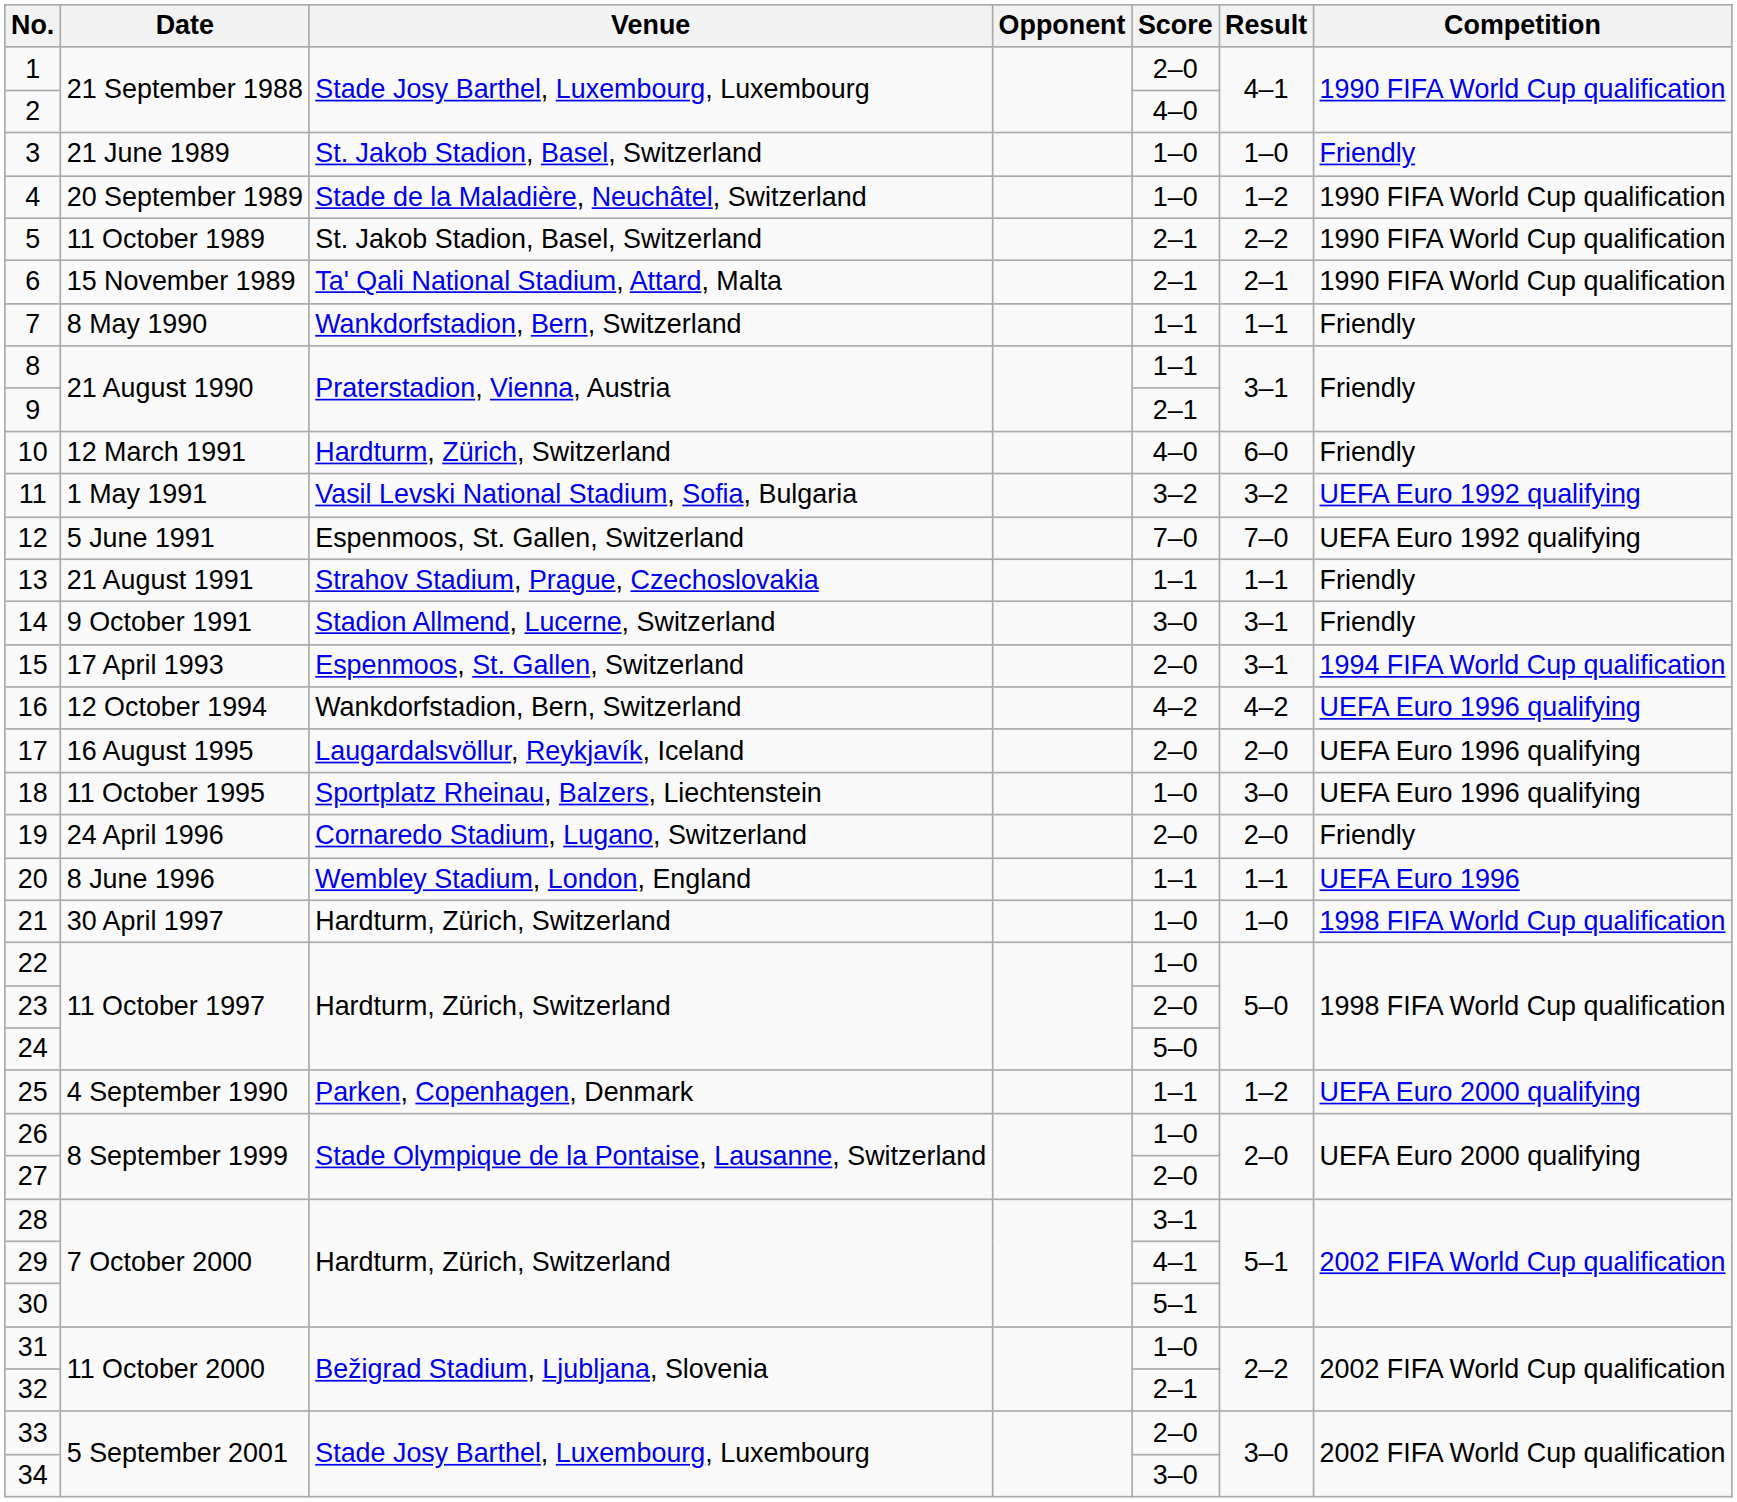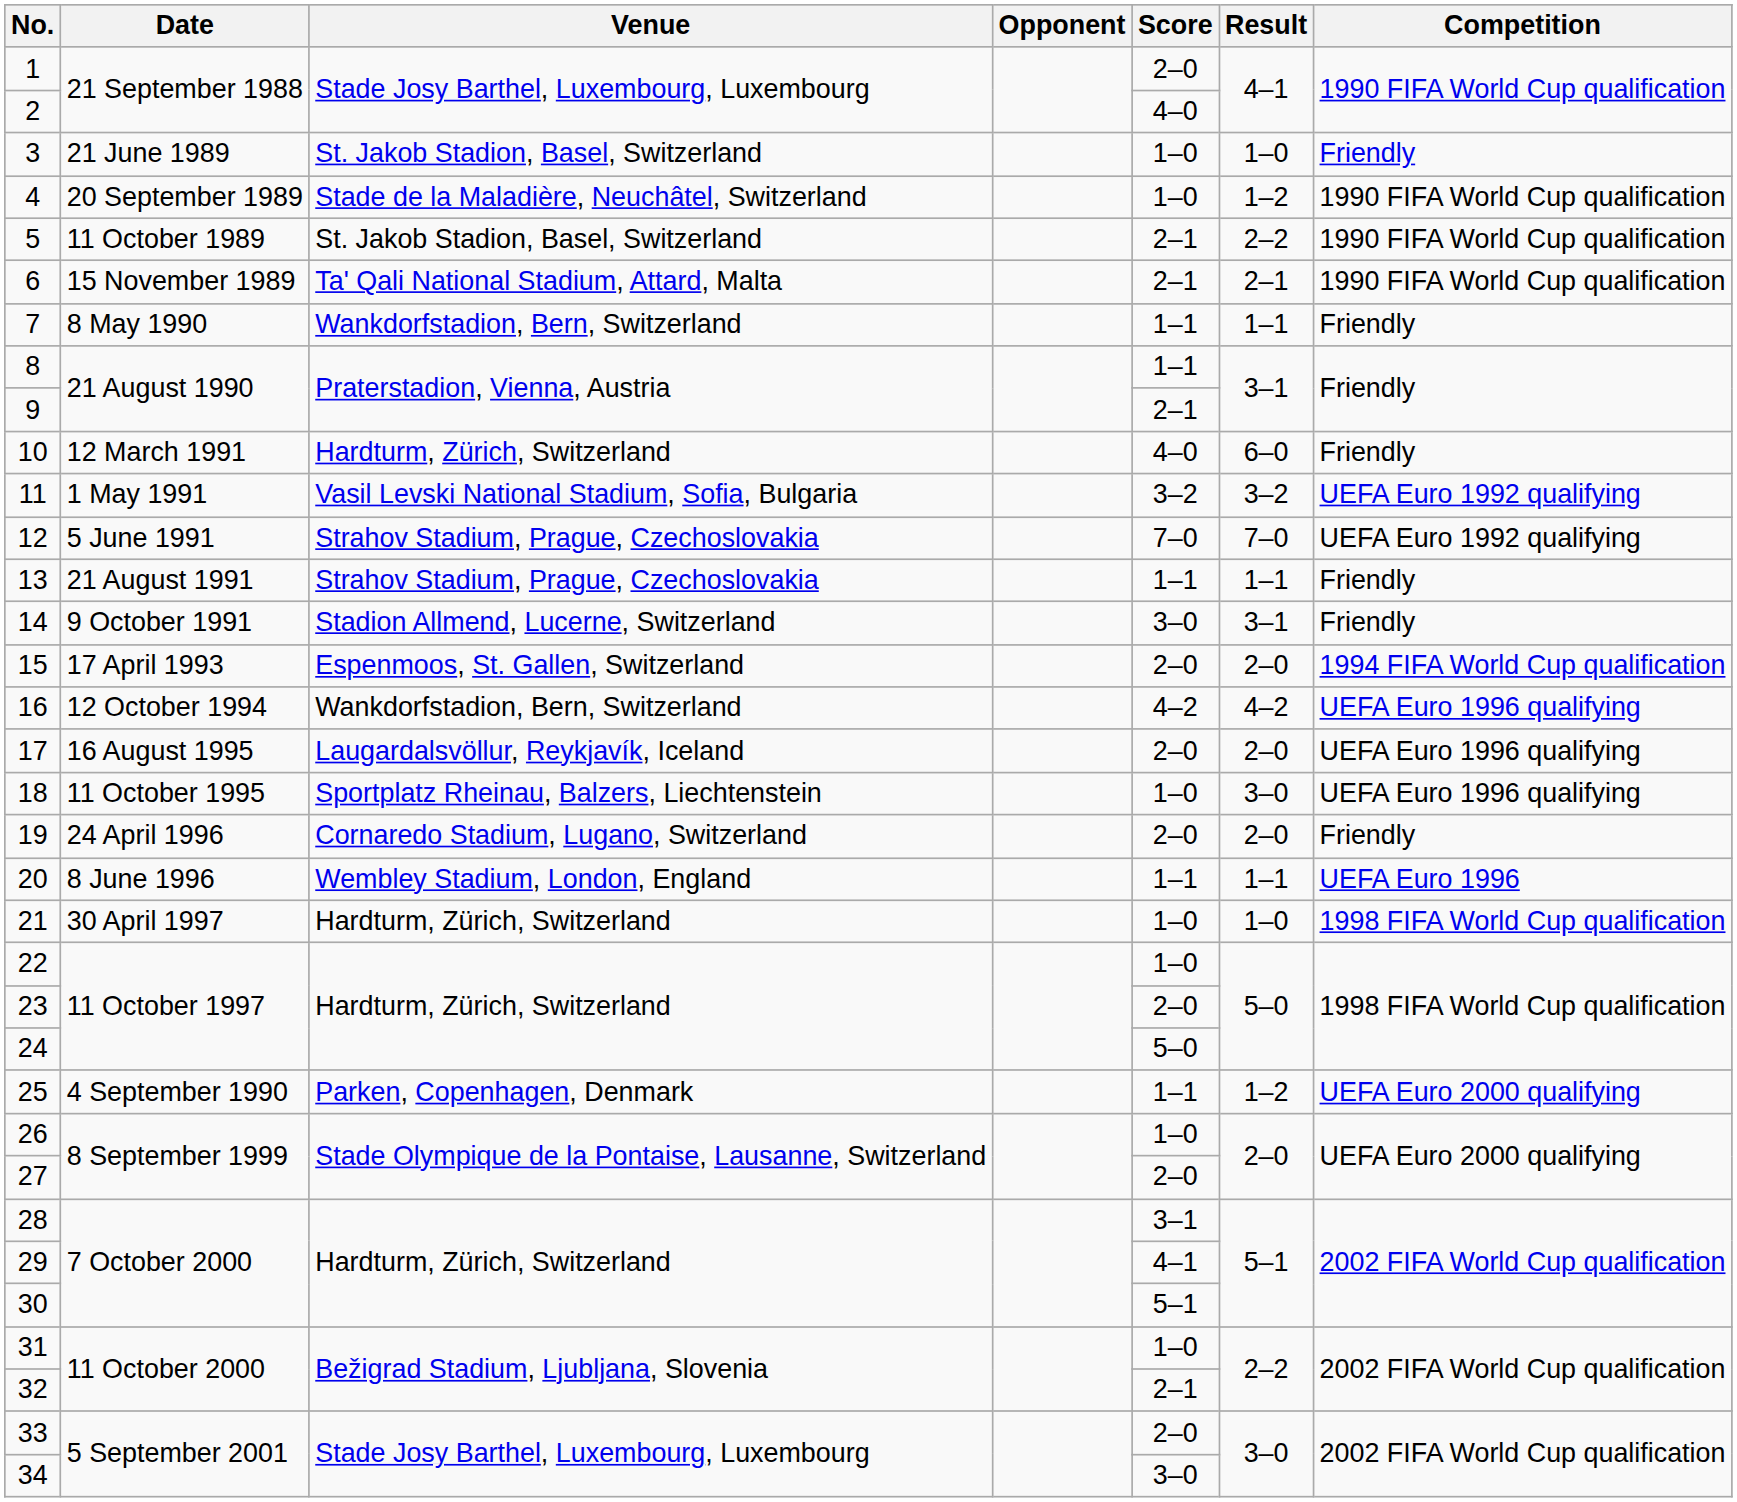12 | Venue: Espenmoos, St. Gallen, Switzerland -> Strahov Stadium, Prague, Czechoslovakia
15 | Result: 3–1 -> 2–0
